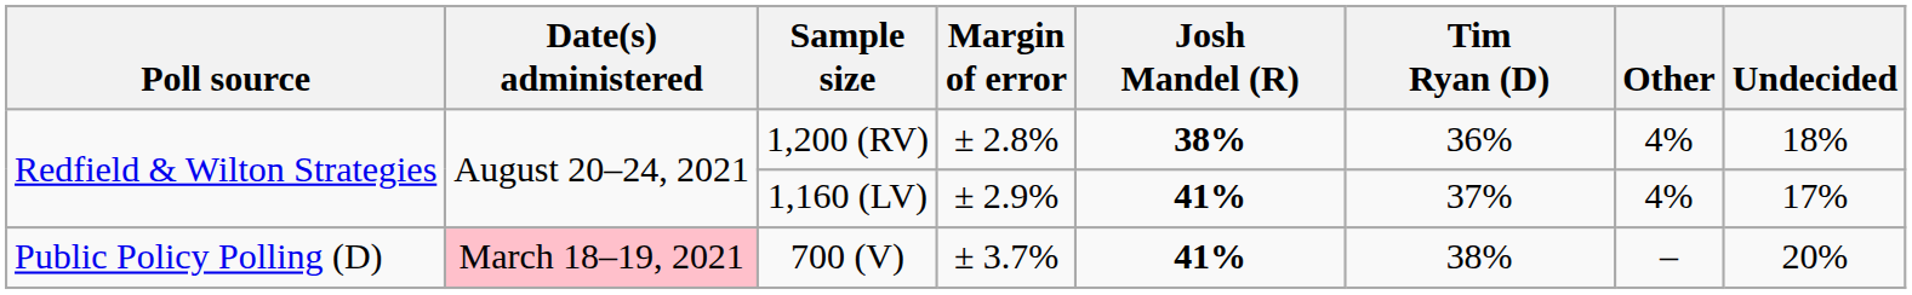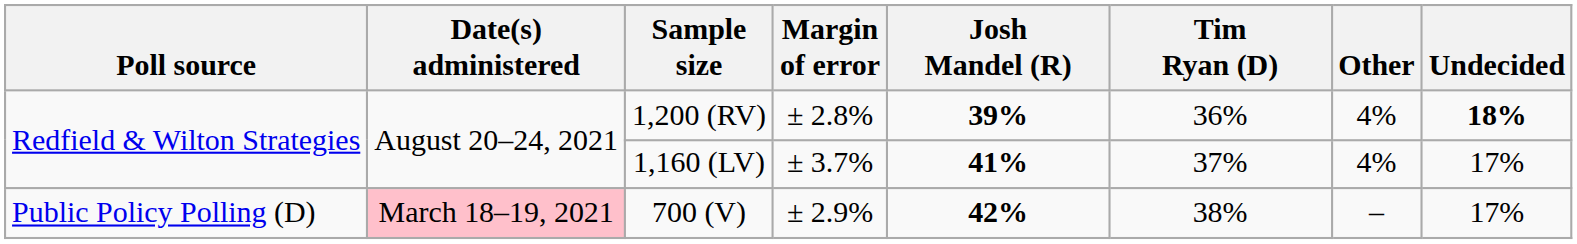1,200 (RV) | Josh Mandel (R): 38% -> 39%
1,200 (RV) | Undecided: normal -> bold
1,160 (LV) | Margin of error: ± 2.9% -> ± 3.7%
700 (V) | Margin of error: ± 3.7% -> ± 2.9%
700 (V) | Josh Mandel (R): 41% -> 42%
700 (V) | Undecided: 20% -> 17%
